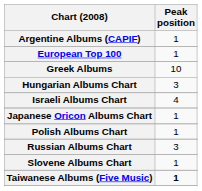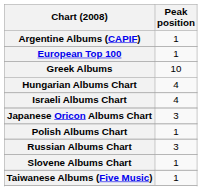Hungarian Albums Chart | Peak position: 3 -> 4
Japanese Oricon Albums Chart | Peak position: 1 -> 3
Taiwanese Albums (Five Music) | Peak position: bold -> normal
